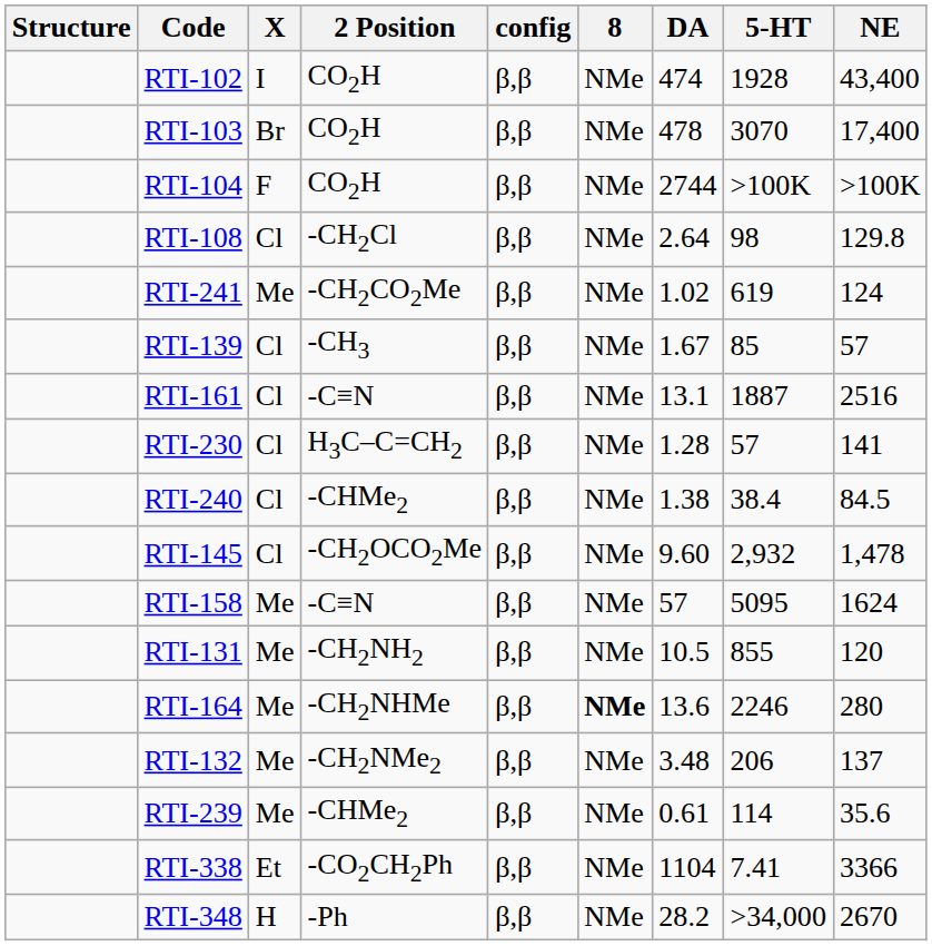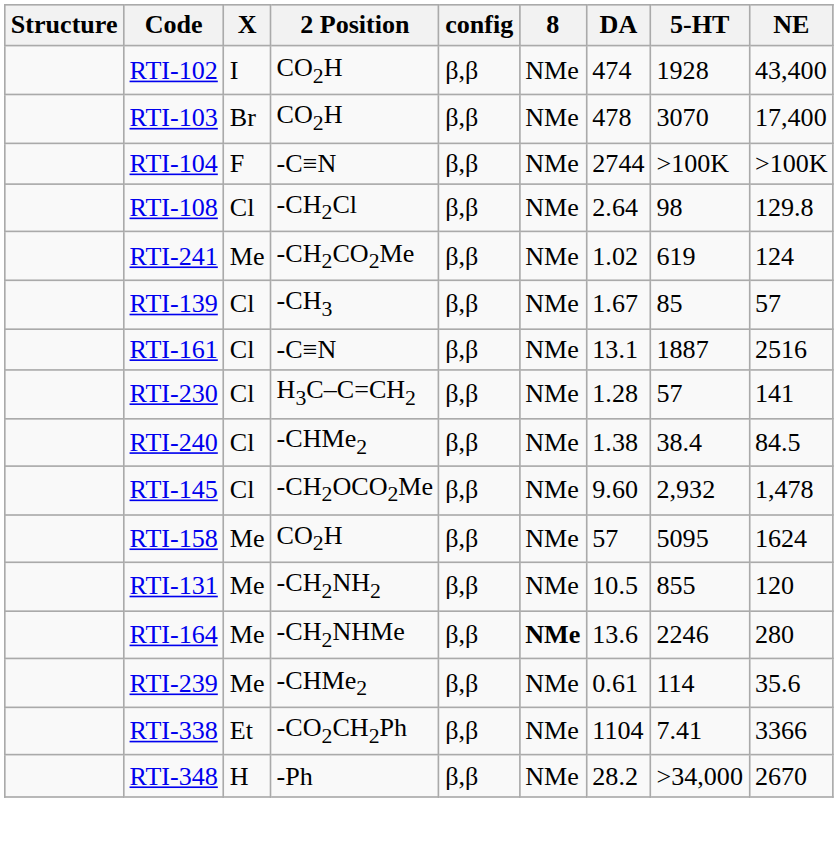RTI-104 | 2 Position: CO2H -> -C≡N
RTI-158 | 2 Position: -C≡N -> CO2H
- row: RTI-132 | Me | -CH2NMe2 | β,β | NMe | 3.48 | 206 | 137
